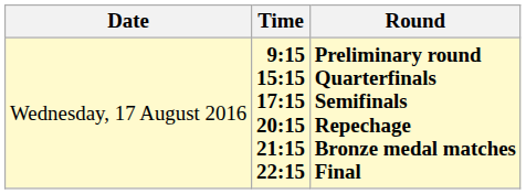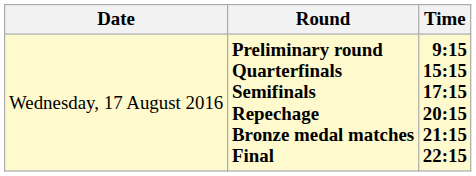columns swapped: Time <-> Round
